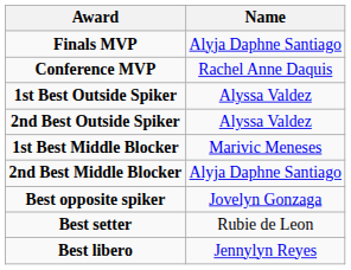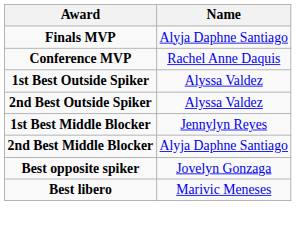1st Best Middle Blocker | Name: Marivic Meneses -> Jennylyn Reyes
- row: Best setter | Rubie de Leon
Best libero | Name: Jennylyn Reyes -> Marivic Meneses
